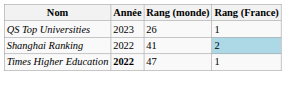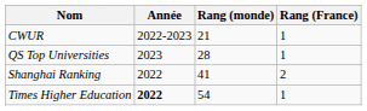+ row: CWUR | 2022-2023 | 21 | 1
QS Top Universities | Rang (monde): 26 -> 28
Shanghai Ranking | Rang (France): lightblue background -> no background
Times Higher Education | Rang (monde): 47 -> 54
